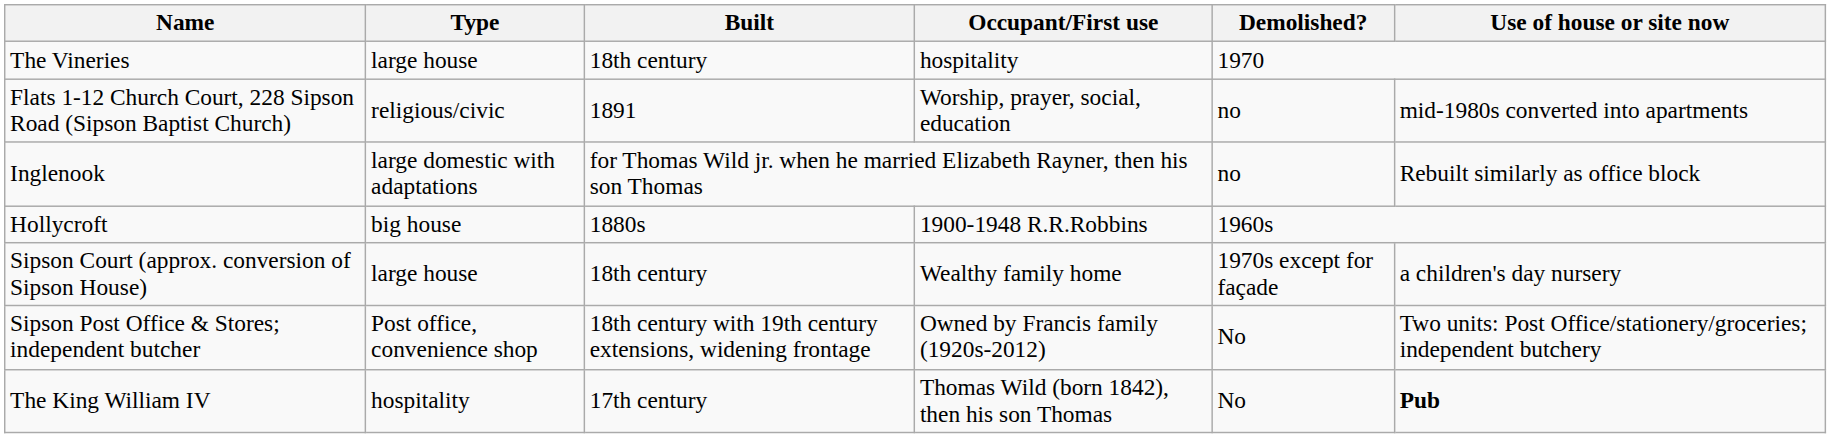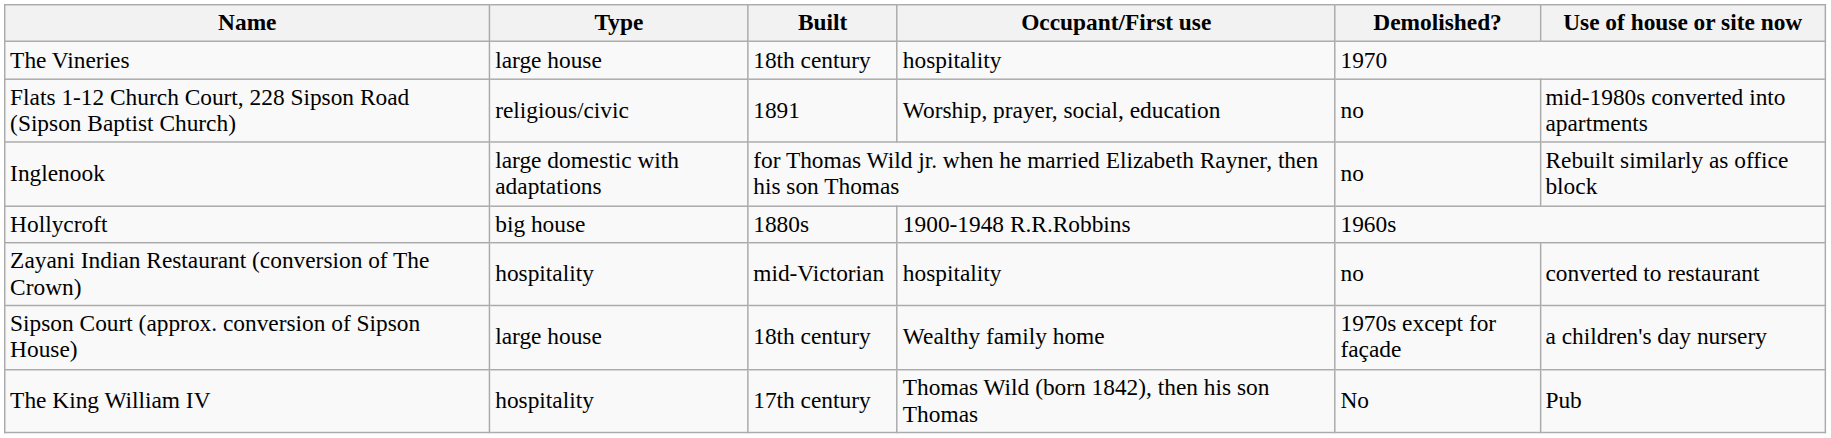+ row: Zayani Indian Restaurant (conversion of The Crown) | hospitality | mid-Victorian | hospitality | no | converted to restaurant
- row: Sipson Post Office & Stores; independent butcher | Post office, convenience shop | 18th century with 19th century extensions, widening frontage | Owned by Francis family (1920s-2012) | No | Two units: Post Office/stationery/groceries; independent butchery
The King William IV | Use of house or site now: bold -> normal
